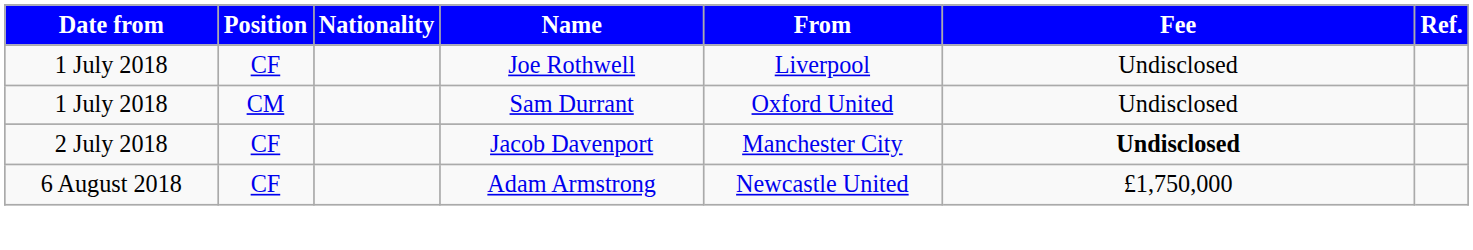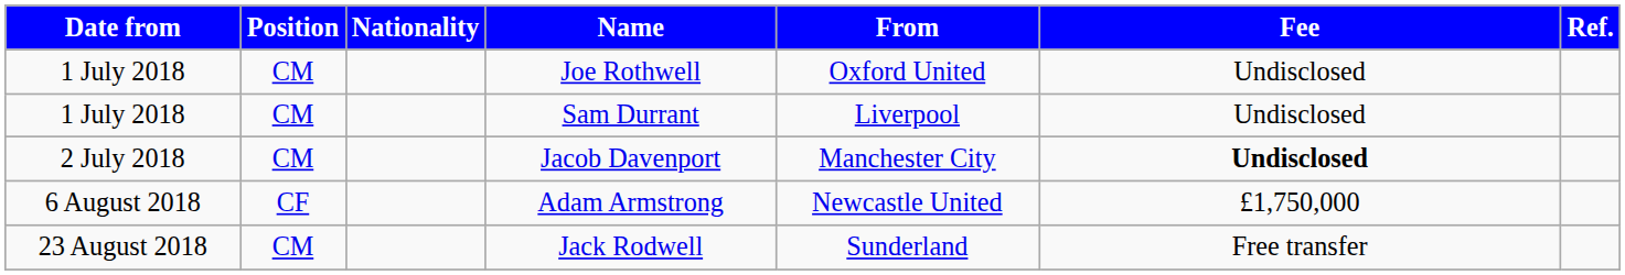Joe Rothwell | Position: CF -> CM
Joe Rothwell | From: Liverpool -> Oxford United
Sam Durrant | From: Oxford United -> Liverpool
Jacob Davenport | Position: CF -> CM
+ row: 23 August 2018 | CM | Jack Rodwell | Sunderland | Free transfer
